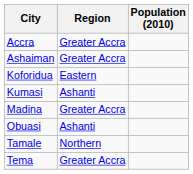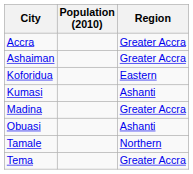columns swapped: Region <-> Population (2010)
